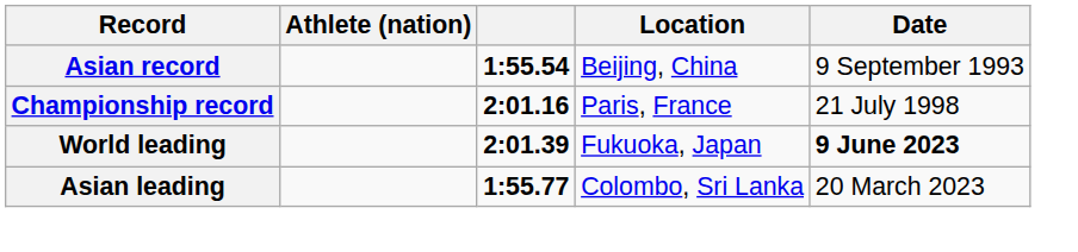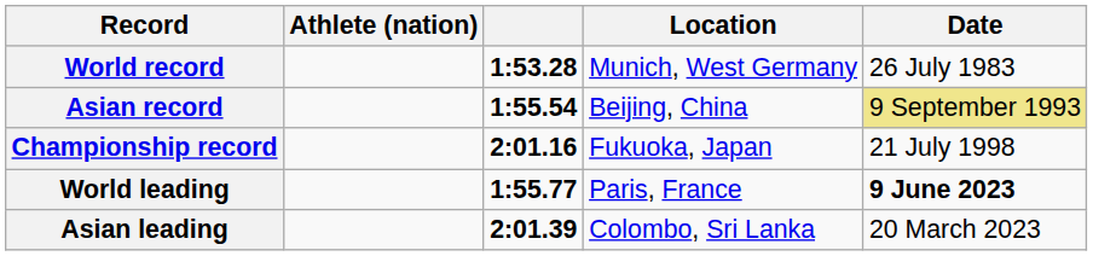+ row: World record | 1:53.28 | Munich, West Germany | 26 July 1983
Asian record | Date: no background -> khaki background
Championship record | Location: Paris, France -> Fukuoka, Japan
World leading | column 3: 2:01.39 -> 1:55.77
World leading | Location: Fukuoka, Japan -> Paris, France
Asian leading | column 3: 1:55.77 -> 2:01.39
